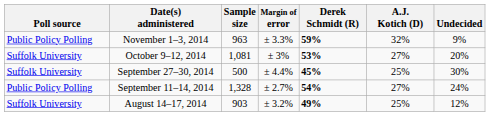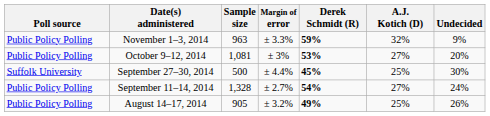October 9–12, 2014 | Poll source: Suffolk University -> Public Policy Polling
August 14–17, 2014 | Poll source: Suffolk University -> Public Policy Polling
August 14–17, 2014 | Sample size: 903 -> 905
August 14–17, 2014 | Undecided: 12% -> 26%
